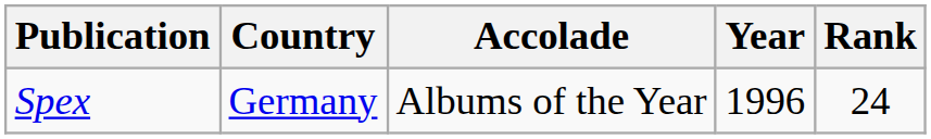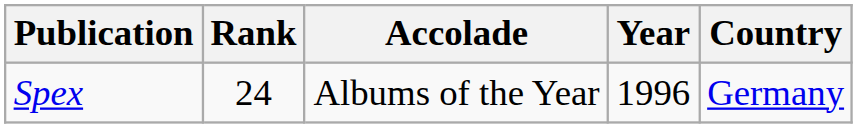columns swapped: Country <-> Rank
